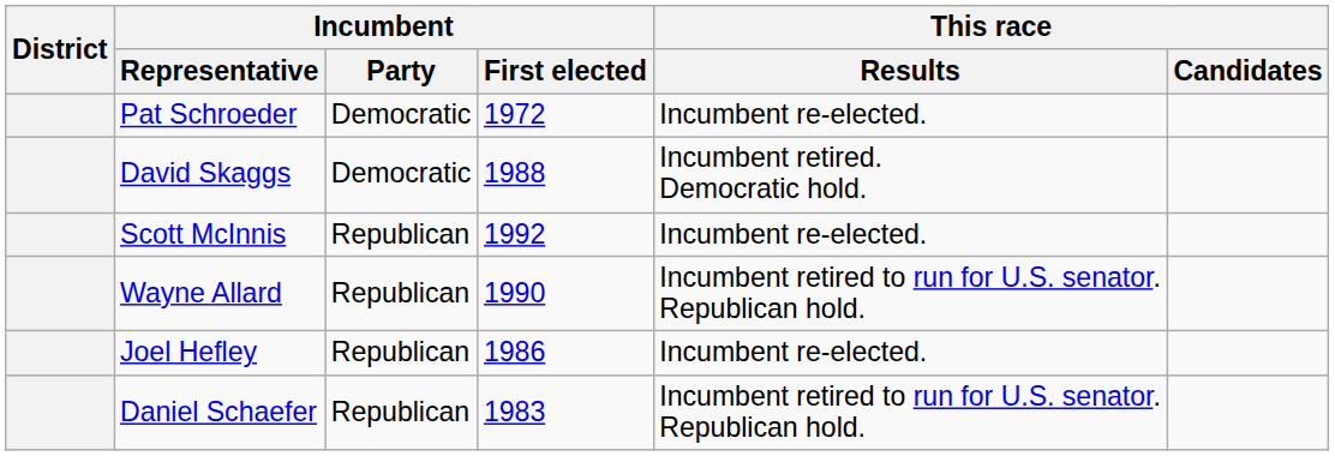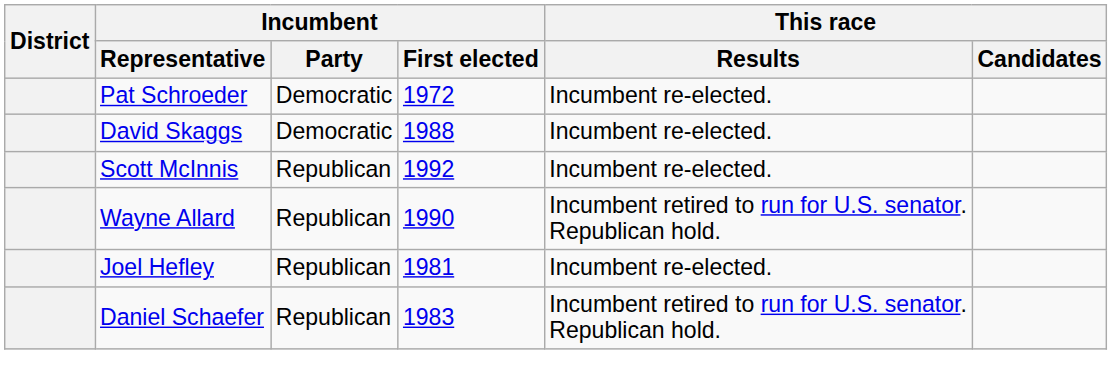David Skaggs | This race / Results: Incumbent retired. Democratic hold. -> Incumbent re-elected.
Joel Hefley | Incumbent / First elected: 1986 -> 1981
